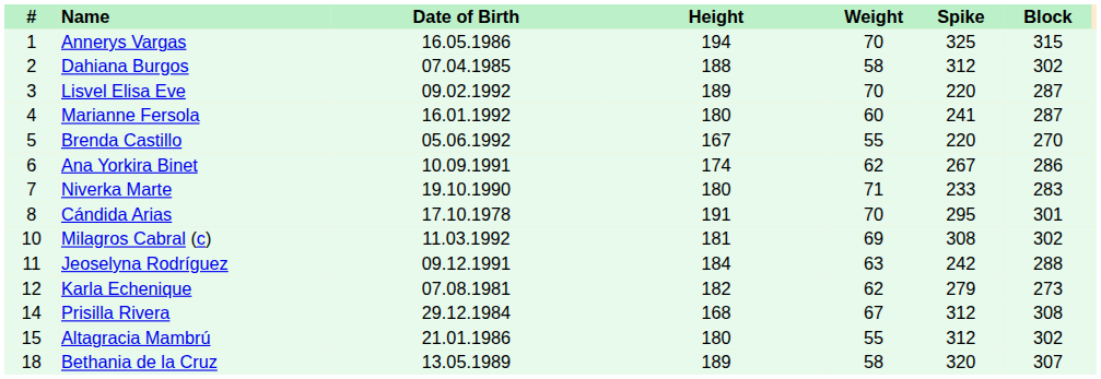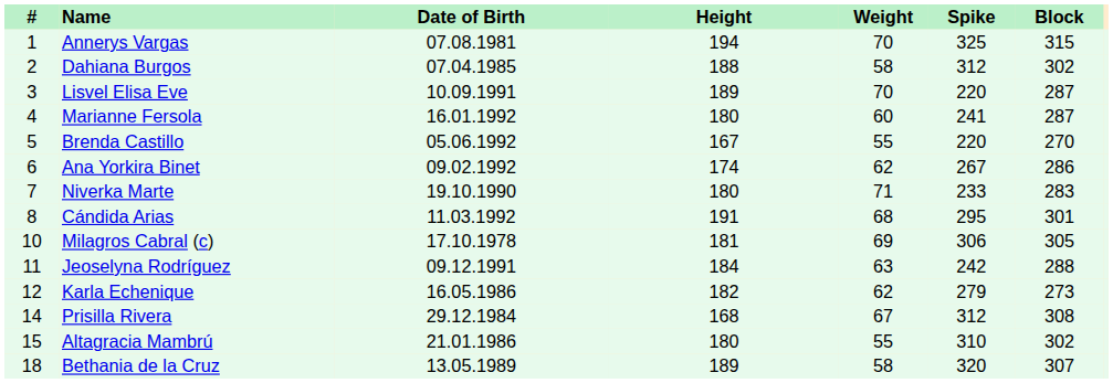Annerys Vargas | Date of Birth: 16.05.1986 -> 07.08.1981
Lisvel Elisa Eve | Date of Birth: 09.02.1992 -> 10.09.1991
Ana Yorkira Binet | Date of Birth: 10.09.1991 -> 09.02.1992
Cándida Arias | Date of Birth: 17.10.1978 -> 11.03.1992
Cándida Arias | Weight: 70 -> 68
Milagros Cabral (c) | Date of Birth: 11.03.1992 -> 17.10.1978
Milagros Cabral (c) | Spike: 308 -> 306
Milagros Cabral (c) | Block: 302 -> 305
Karla Echenique | Date of Birth: 07.08.1981 -> 16.05.1986
Altagracia Mambrú | Spike: 312 -> 310
